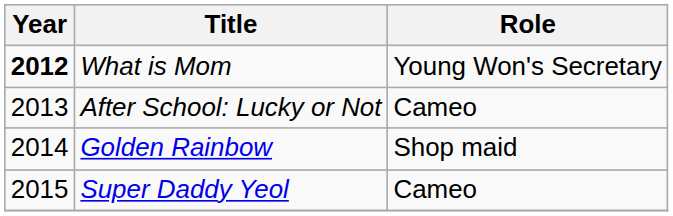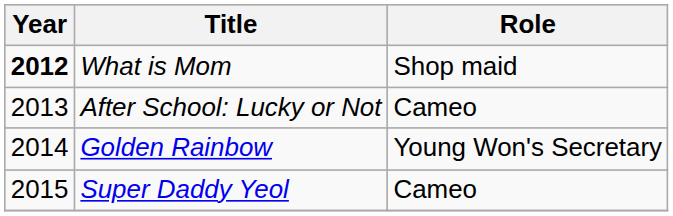What is Mom | Role: Young Won's Secretary -> Shop maid
Golden Rainbow | Role: Shop maid -> Young Won's Secretary
